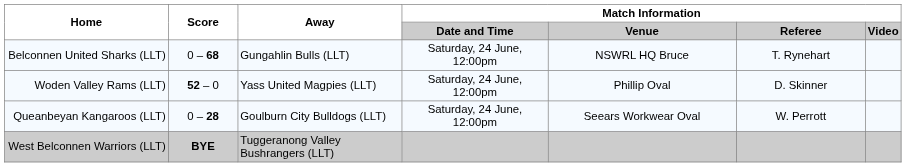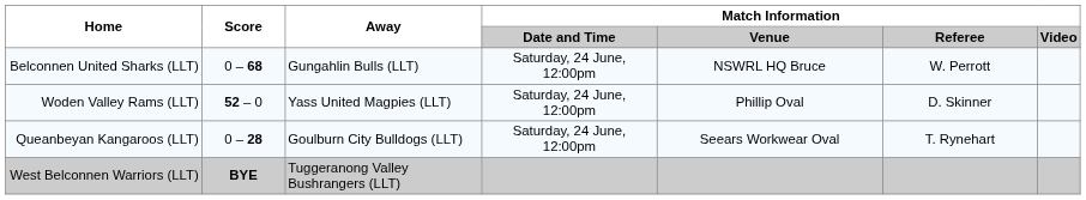Belconnen United Sharks (LLT) | Match Information / Referee: T. Rynehart -> W. Perrott
Queanbeyan Kangaroos (LLT) | Match Information / Referee: W. Perrott -> T. Rynehart
